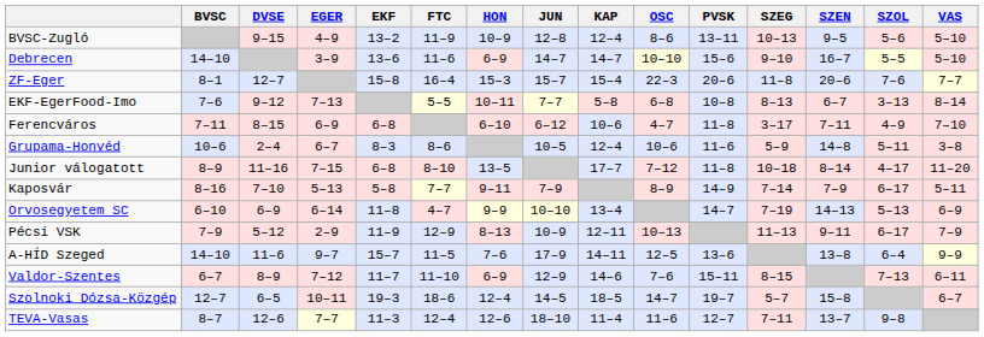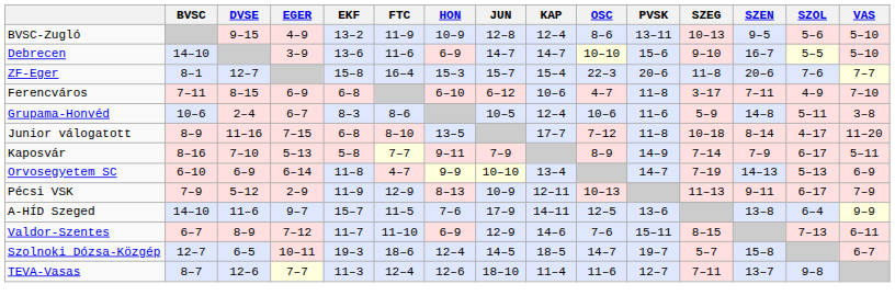- row: EKF-EgerFood-Imo | 7–6 | 9–12 | 7–13 | 5–5 | 10–11 | 7–7 | 5–8 | 6–8 | 10–8 | 8–13 | 6–7 | 3–13 | 8–14
